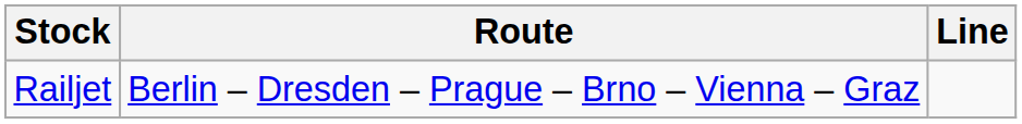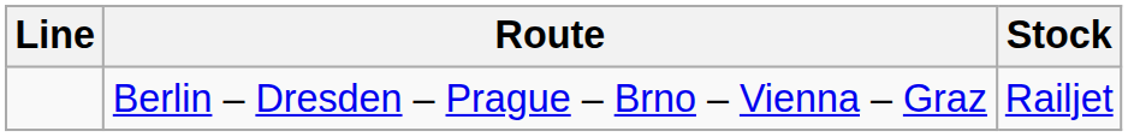columns swapped: Line <-> Stock
